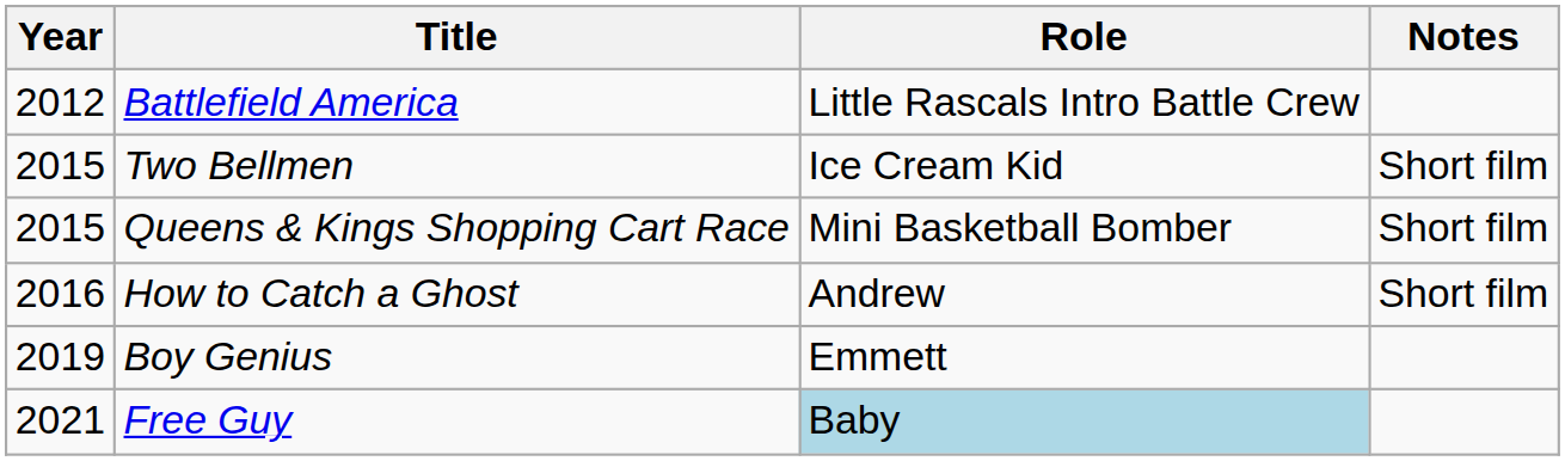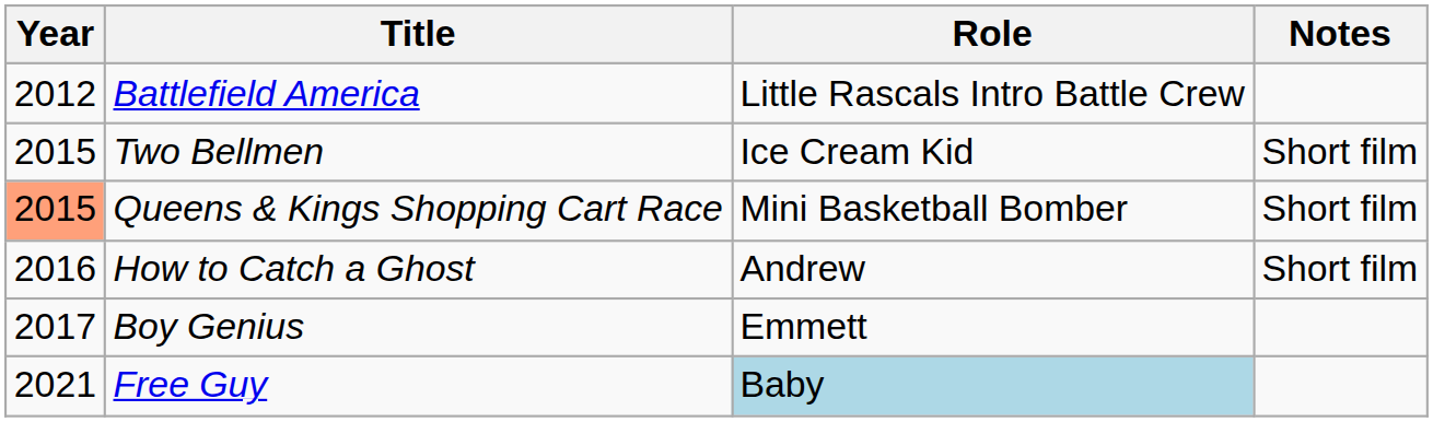Queens & Kings Shopping Cart Race | Year: no background -> lightsalmon background
Boy Genius | Year: 2019 -> 2017
